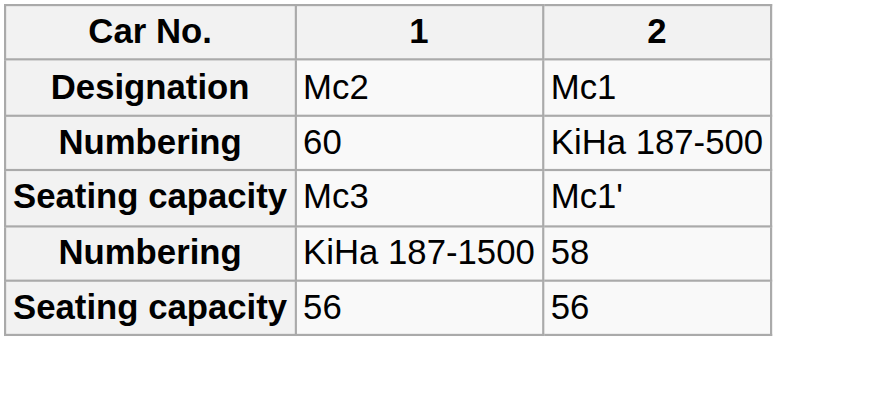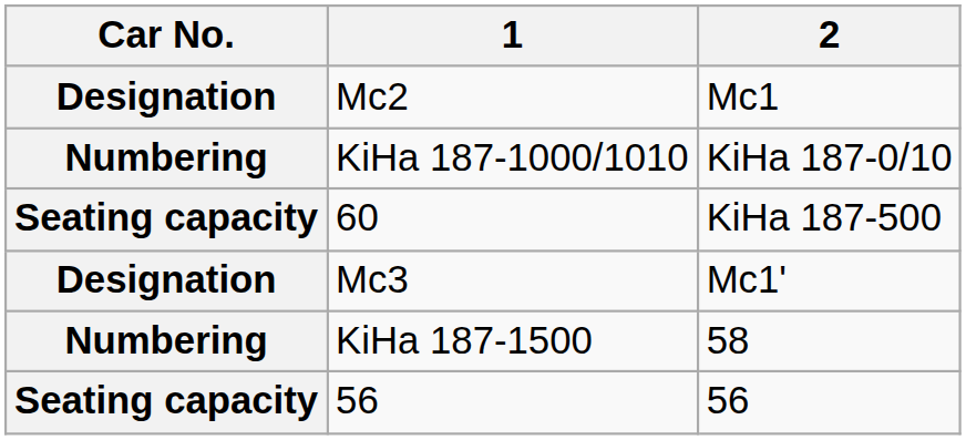+ row: Numbering | KiHa 187-1000/1010 | KiHa 187-0/10
60 | Car No.: Numbering -> Seating capacity
Mc3 | Car No.: Seating capacity -> Designation
